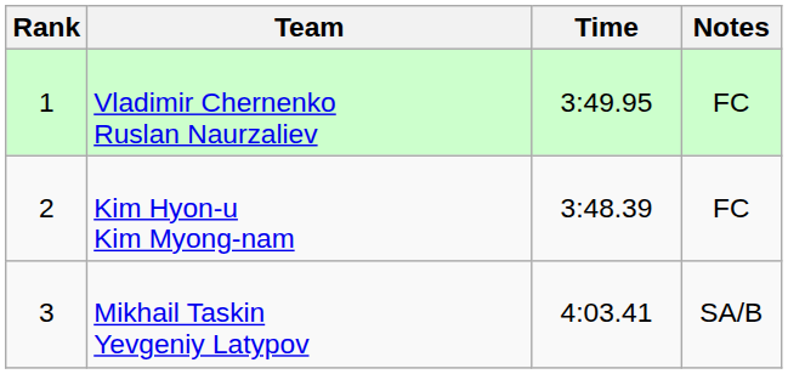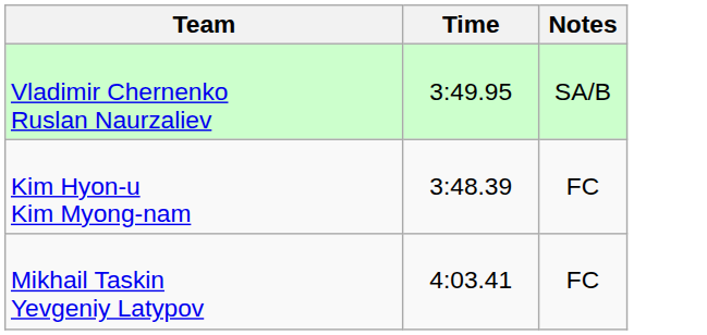- column: Rank | 1 | 2 | 3
Vladimir Chernenko Ruslan Naurzaliev | Notes: FC -> SA/B
Mikhail Taskin Yevgeniy Latypov | Notes: SA/B -> FC
